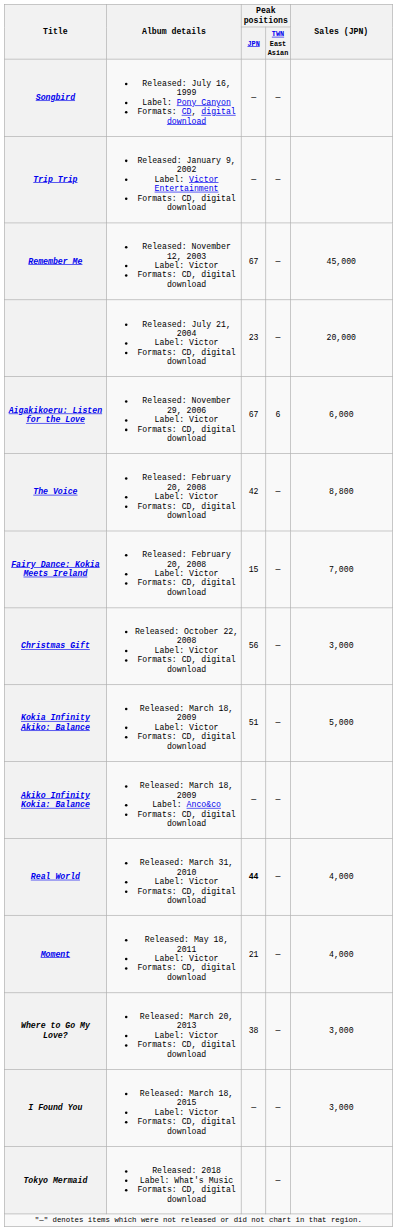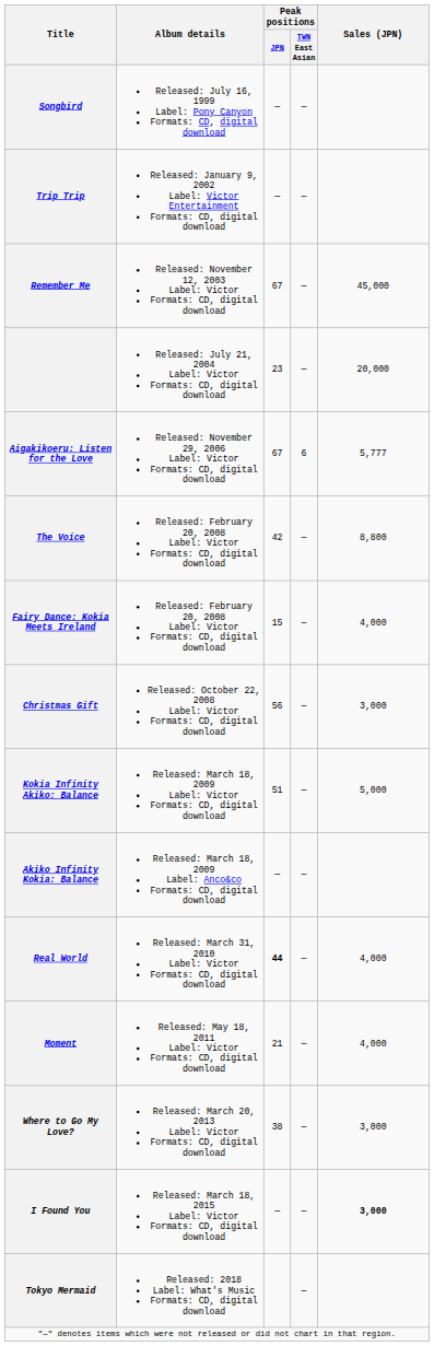Aigakikoeru: Listen for the Love | Sales (JPN): 6,000 -> 5,777
Fairy Dance: Kokia Meets Ireland | Sales (JPN): 7,000 -> 4,000
I Found You | Sales (JPN): normal -> bold
